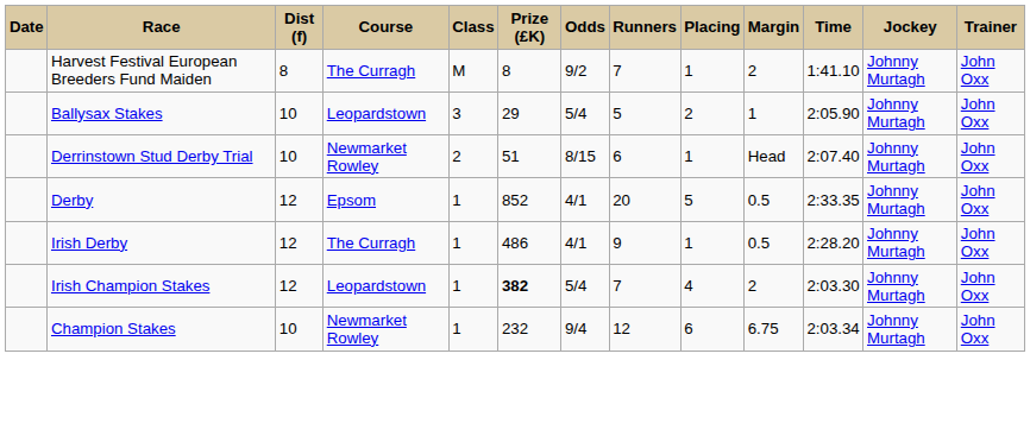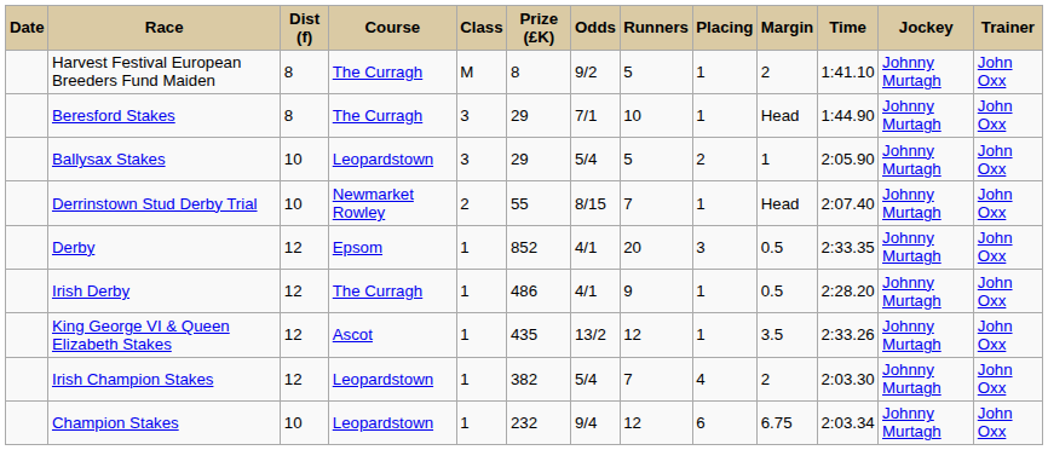Harvest Festival European Breeders Fund Maiden | Runners: 7 -> 5
+ row: Beresford Stakes | 8 | The Curragh | 3 | 29 | 7/1 | 10 | 1 | Head | 1:44.90 | Johnny Murtagh | John Oxx
Derrinstown Stud Derby Trial | Prize (£K): 51 -> 55
Derrinstown Stud Derby Trial | Runners: 6 -> 7
Derby | Placing: 5 -> 3
+ row: King George VI & Queen Elizabeth Stakes | 12 | Ascot | 1 | 435 | 13/2 | 12 | 1 | 3.5 | 2:33.26 | Johnny Murtagh | John Oxx
Irish Champion Stakes | Prize (£K): bold -> normal
Champion Stakes | Course: Newmarket Rowley -> Leopardstown
